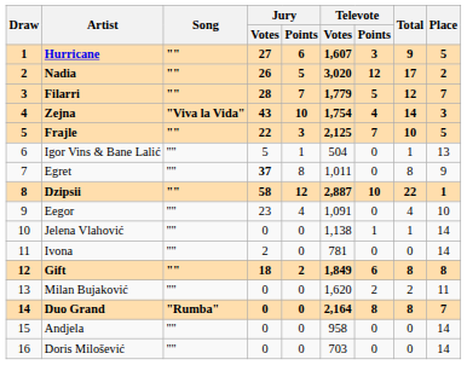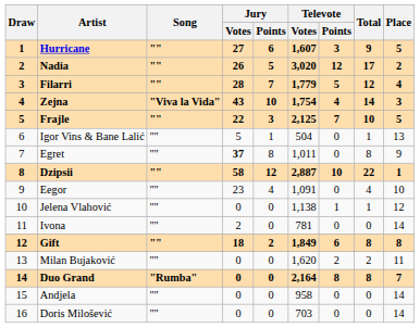Filarri | Place: 7 -> 4
Jelena Vlahović | Place: 14 -> 12
